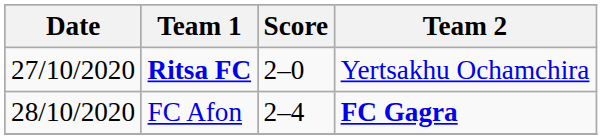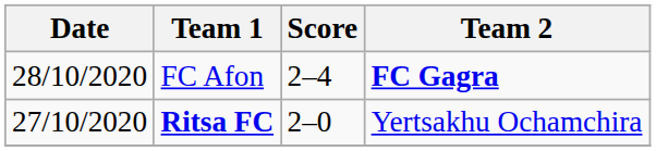rows swapped: Ritsa FC <-> FC Afon
